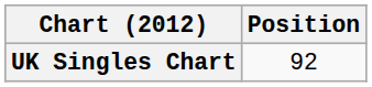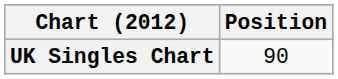UK Singles Chart | Position: 92 -> 90
